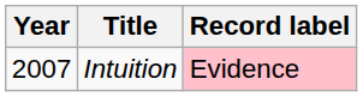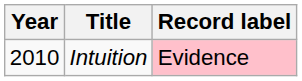Intuition | Year: 2007 -> 2010
